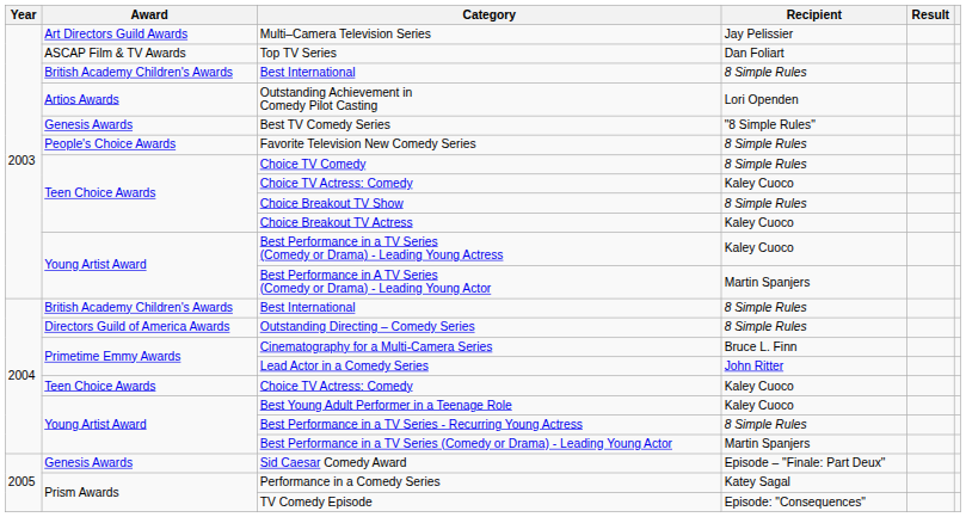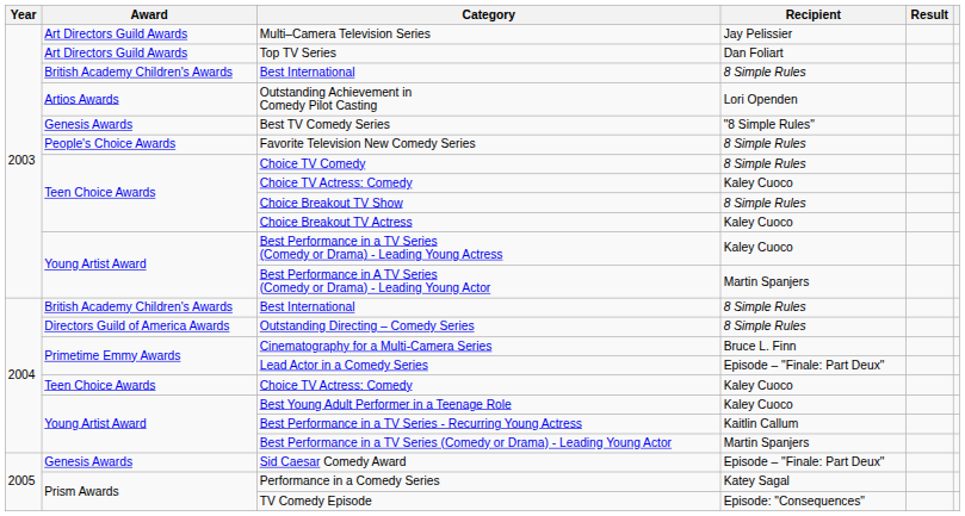Top TV Series | Award: ASCAP Film & TV Awards -> Art Directors Guild Awards
Lead Actor in a Comedy Series | Recipient: John Ritter -> Episode – "Finale: Part Deux"
Best Performance in a TV Series - Recurring Young Actress | Recipient: 8 Simple Rules -> Kaitlin Callum
